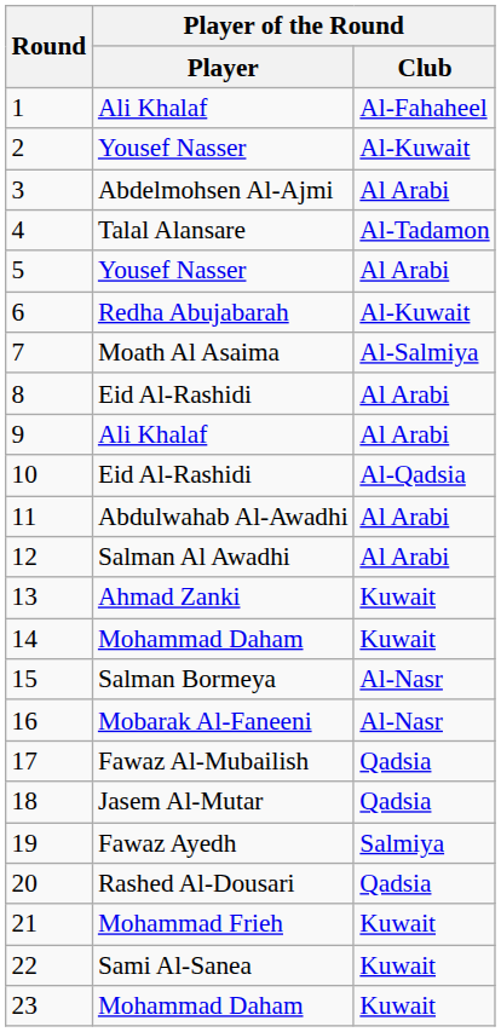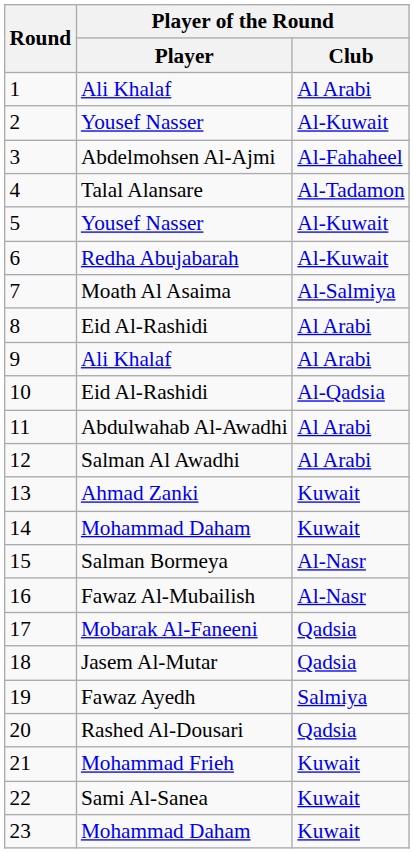1 | Player of the Round / Club: Al-Fahaheel -> Al Arabi
3 | Player of the Round / Club: Al Arabi -> Al-Fahaheel
5 | Player of the Round / Club: Al Arabi -> Al-Kuwait
16 | Player of the Round / Player: Mobarak Al-Faneeni -> Fawaz Al-Mubailish
17 | Player of the Round / Player: Fawaz Al-Mubailish -> Mobarak Al-Faneeni
